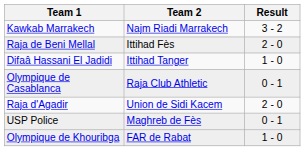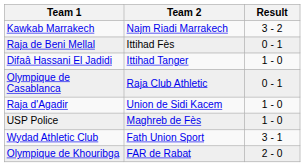Raja de Beni Mellal | Result: 2 - 0 -> 0 - 1
Raja d'Agadir | Result: 2 - 0 -> 1 - 0
USP Police | Result: 0 - 1 -> 1 - 0
+ row: Wydad Athletic Club | Fath Union Sport | 3 - 1
Olympique de Khouribga | Result: 1 - 0 -> 2 - 0
